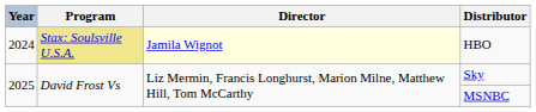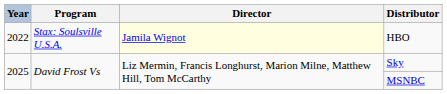HBO | Year: 2024 -> 2022
HBO | Program: khaki background -> no background
